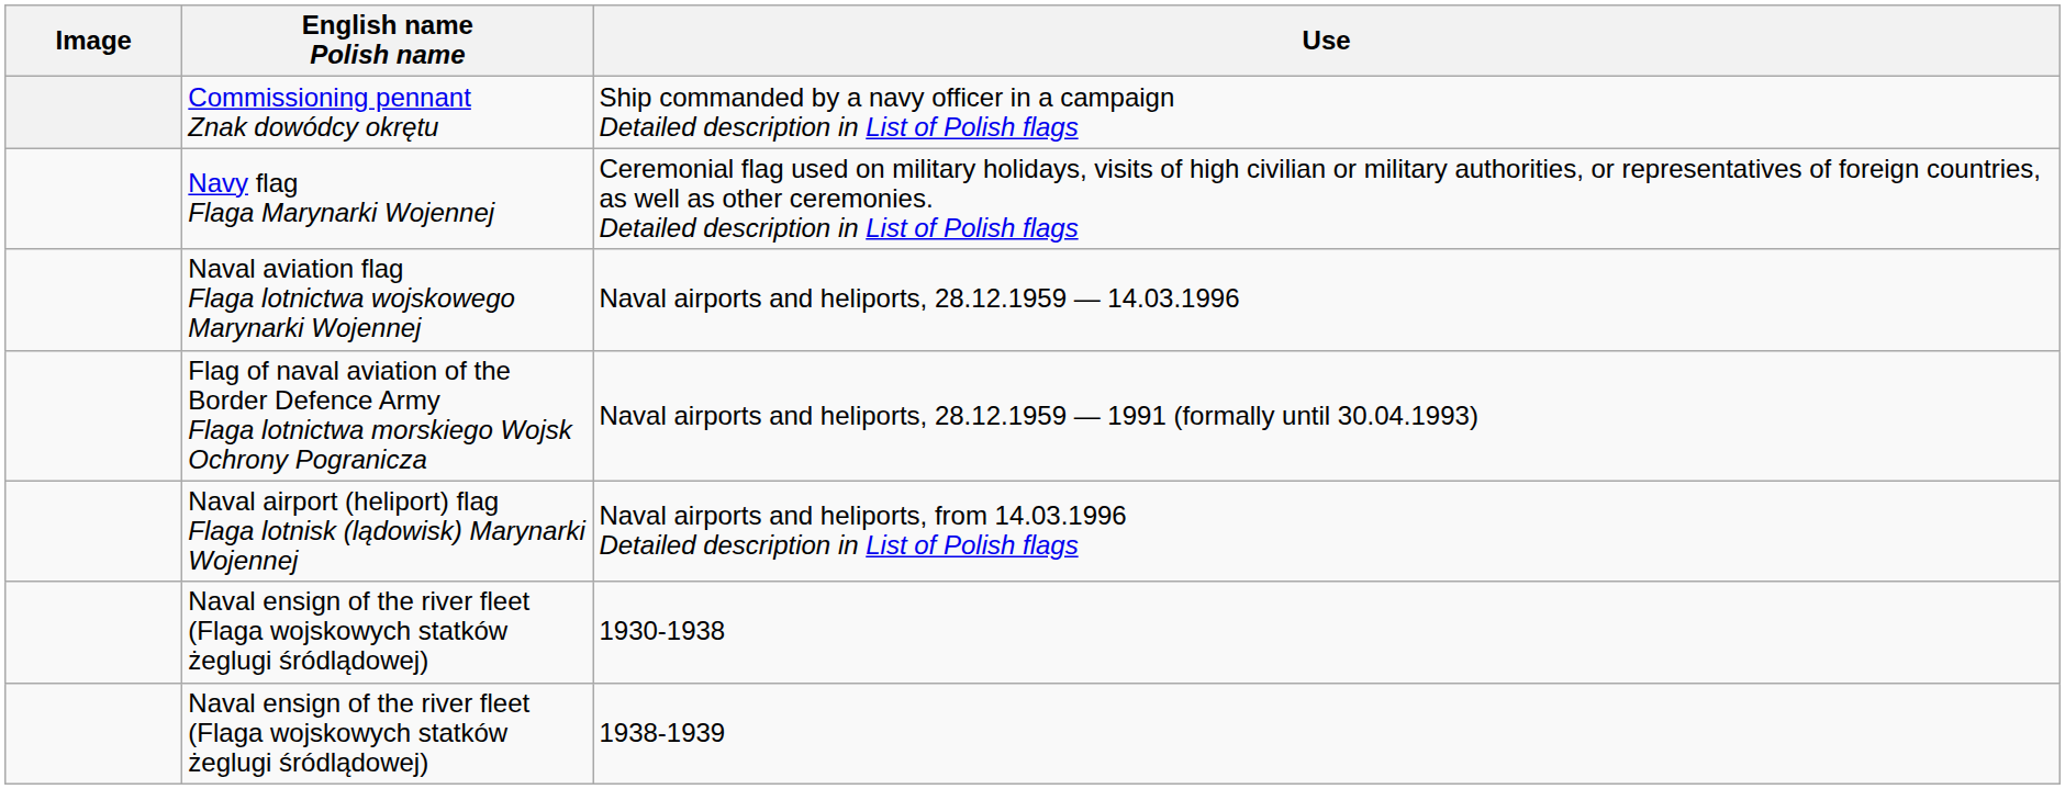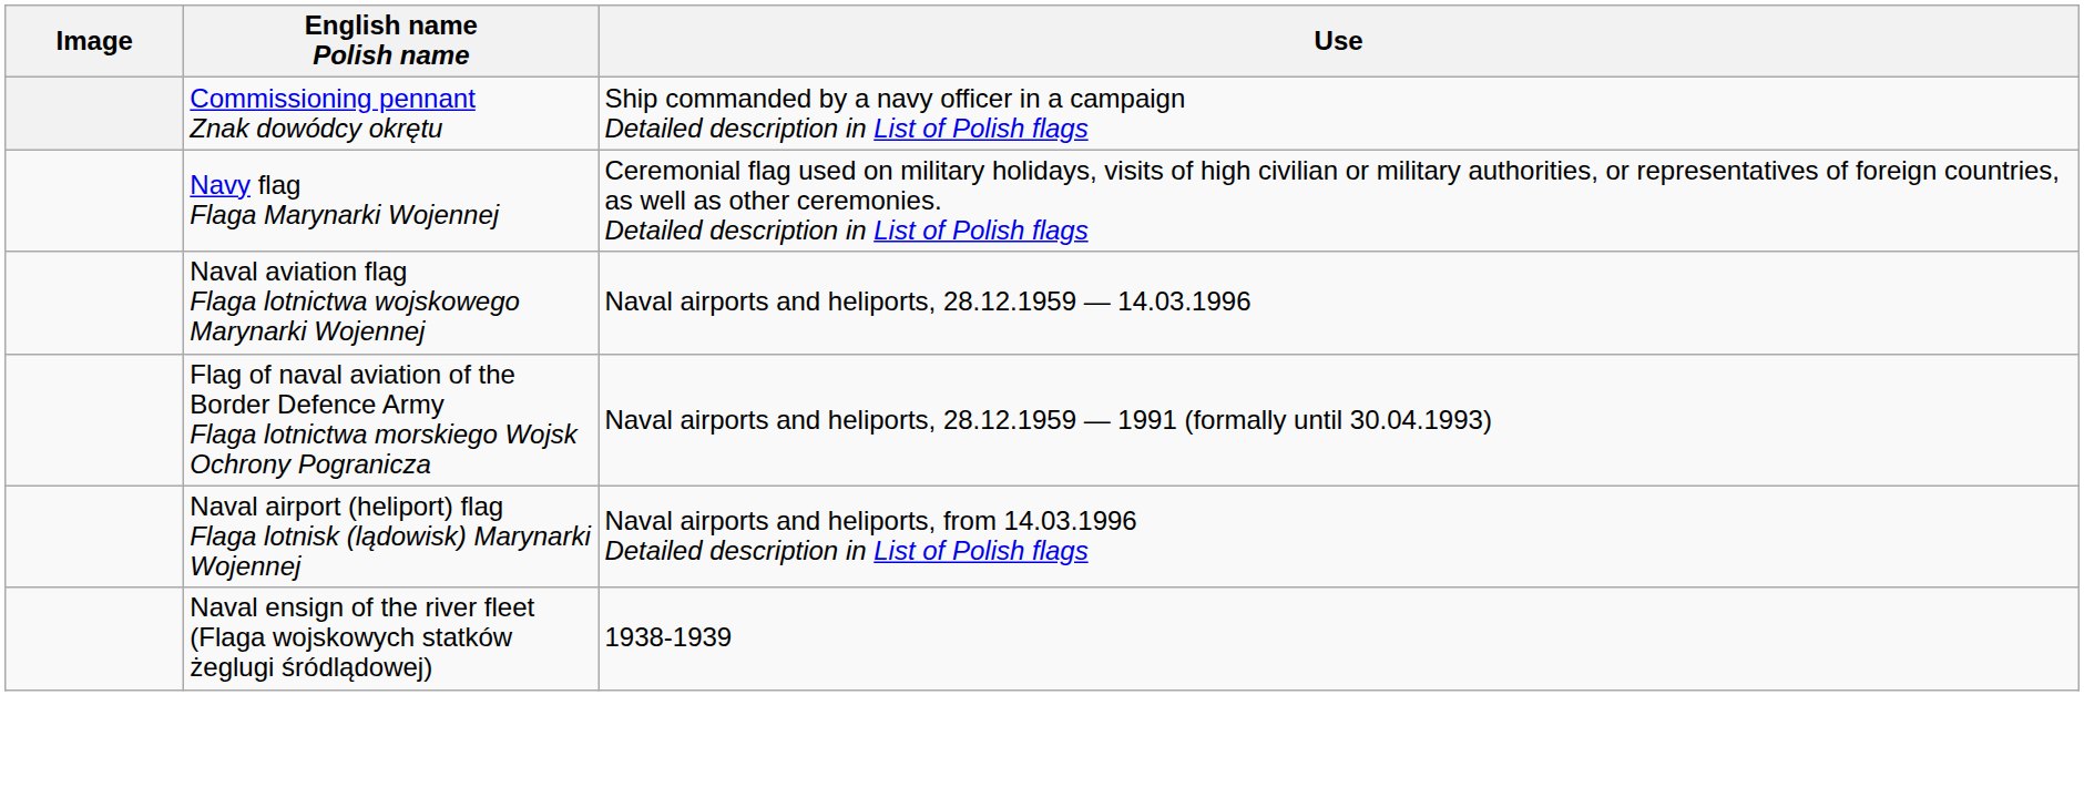- row: Naval ensign of the river fleet (Flaga wojskowych statków żeglugi śródlądowej) | 1930-1938
